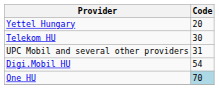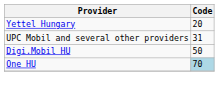- row: Telekom HU | 30
Digi.Mobil HU | Code: 54 -> 50
